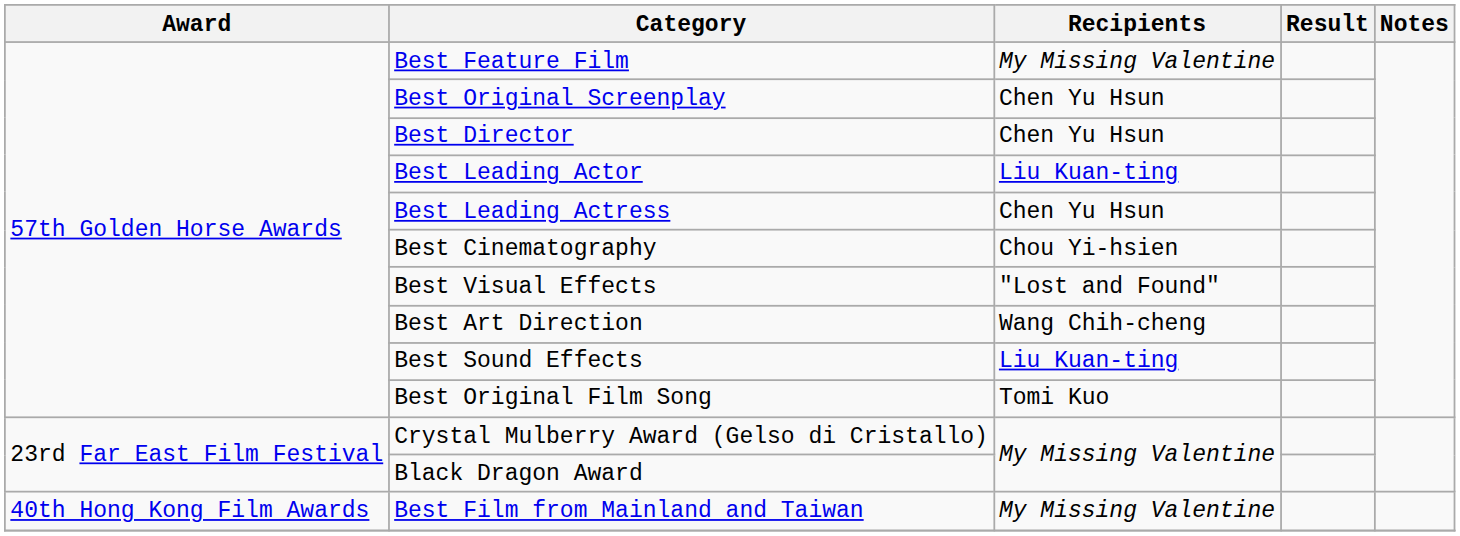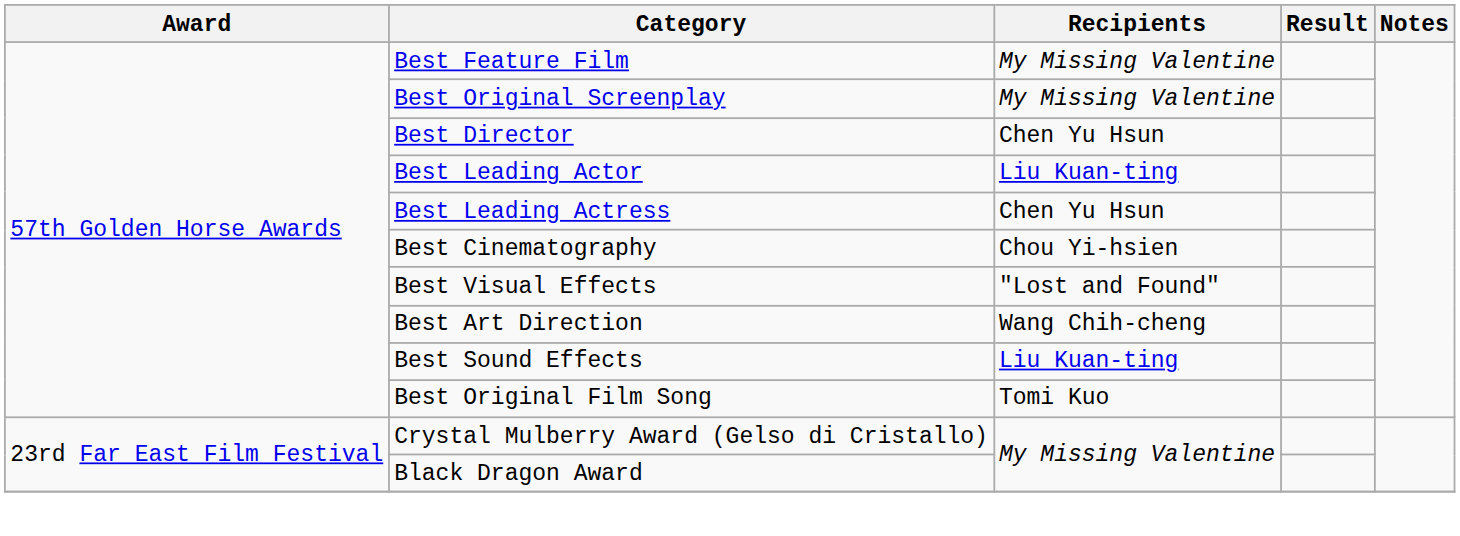Best Original Screenplay | Recipients: Chen Yu Hsun -> My Missing Valentine
- row: 40th Hong Kong Film Awards | Best Film from Mainland and Taiwan | My Missing Valentine
